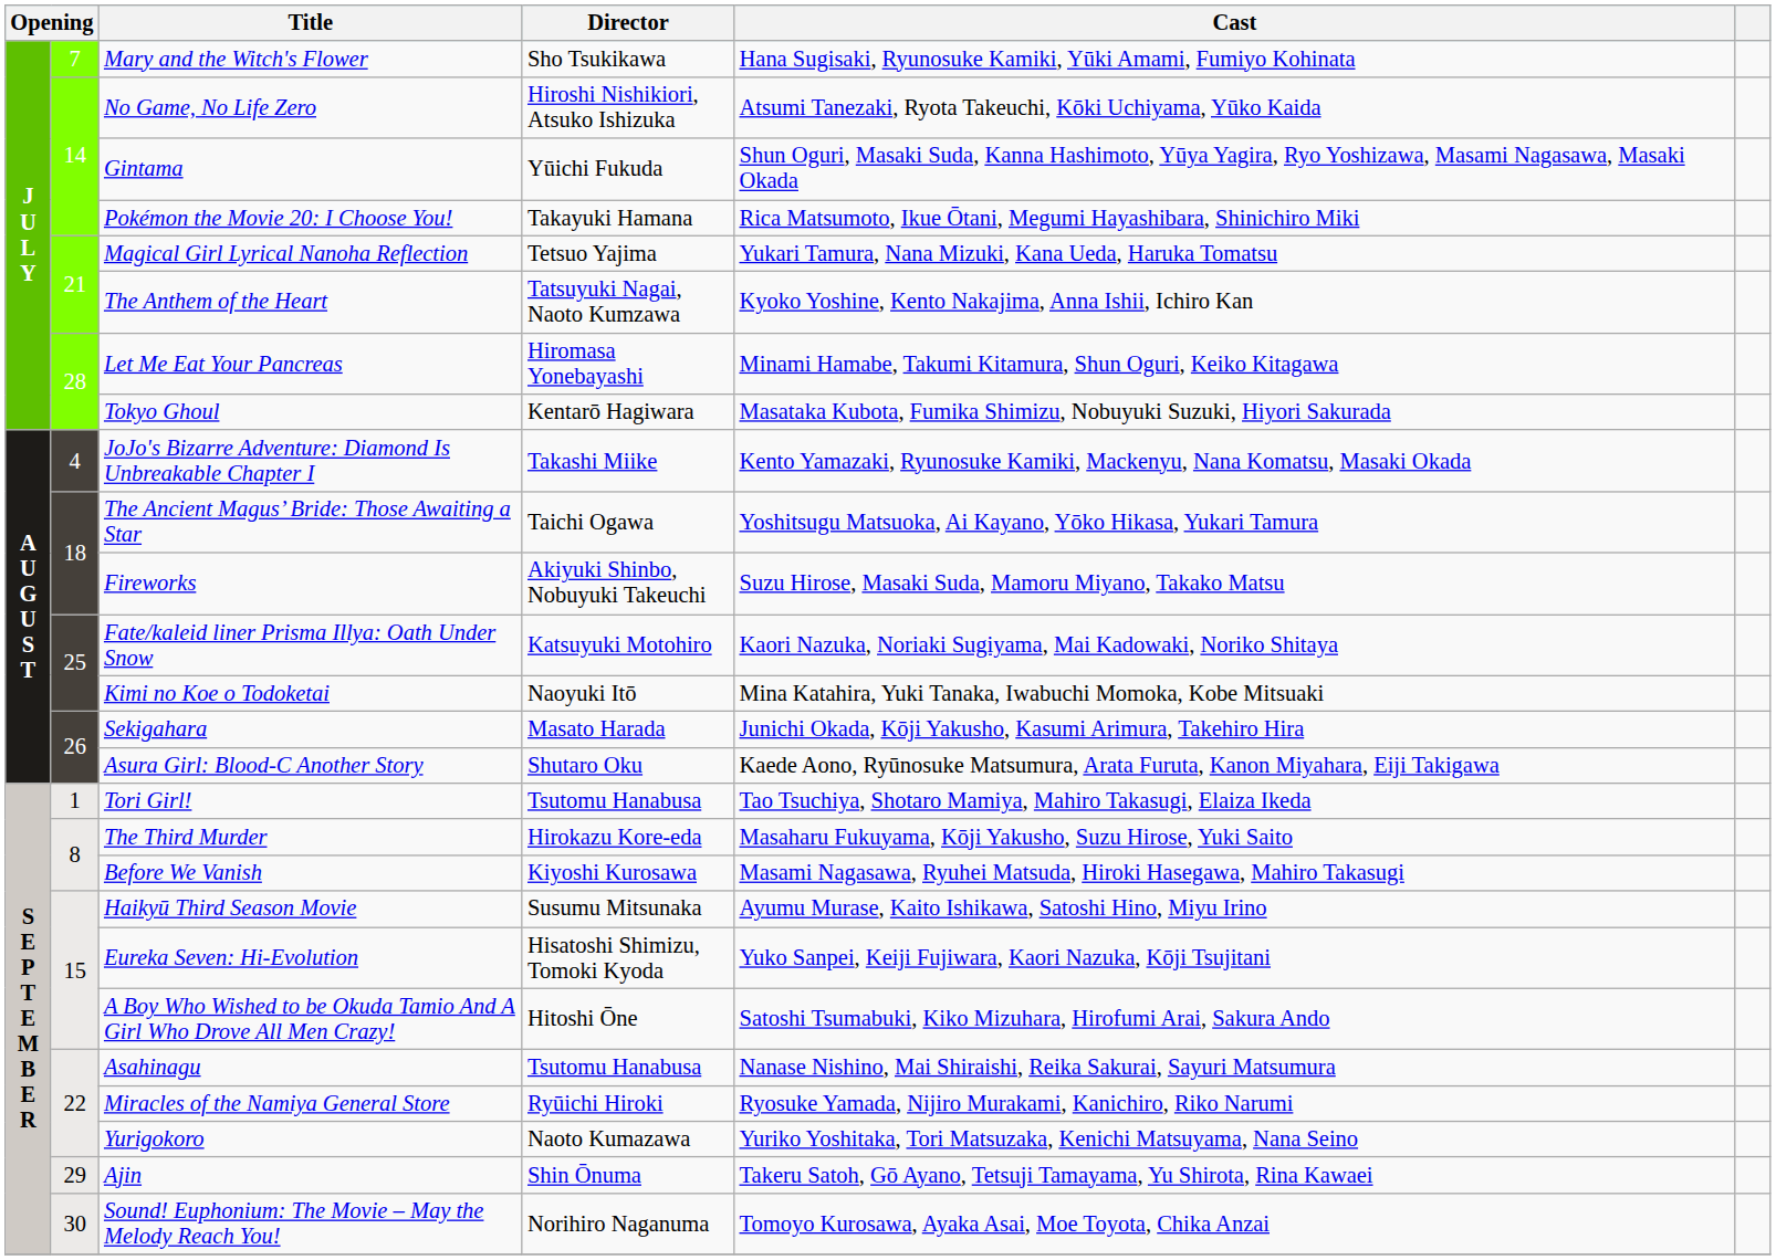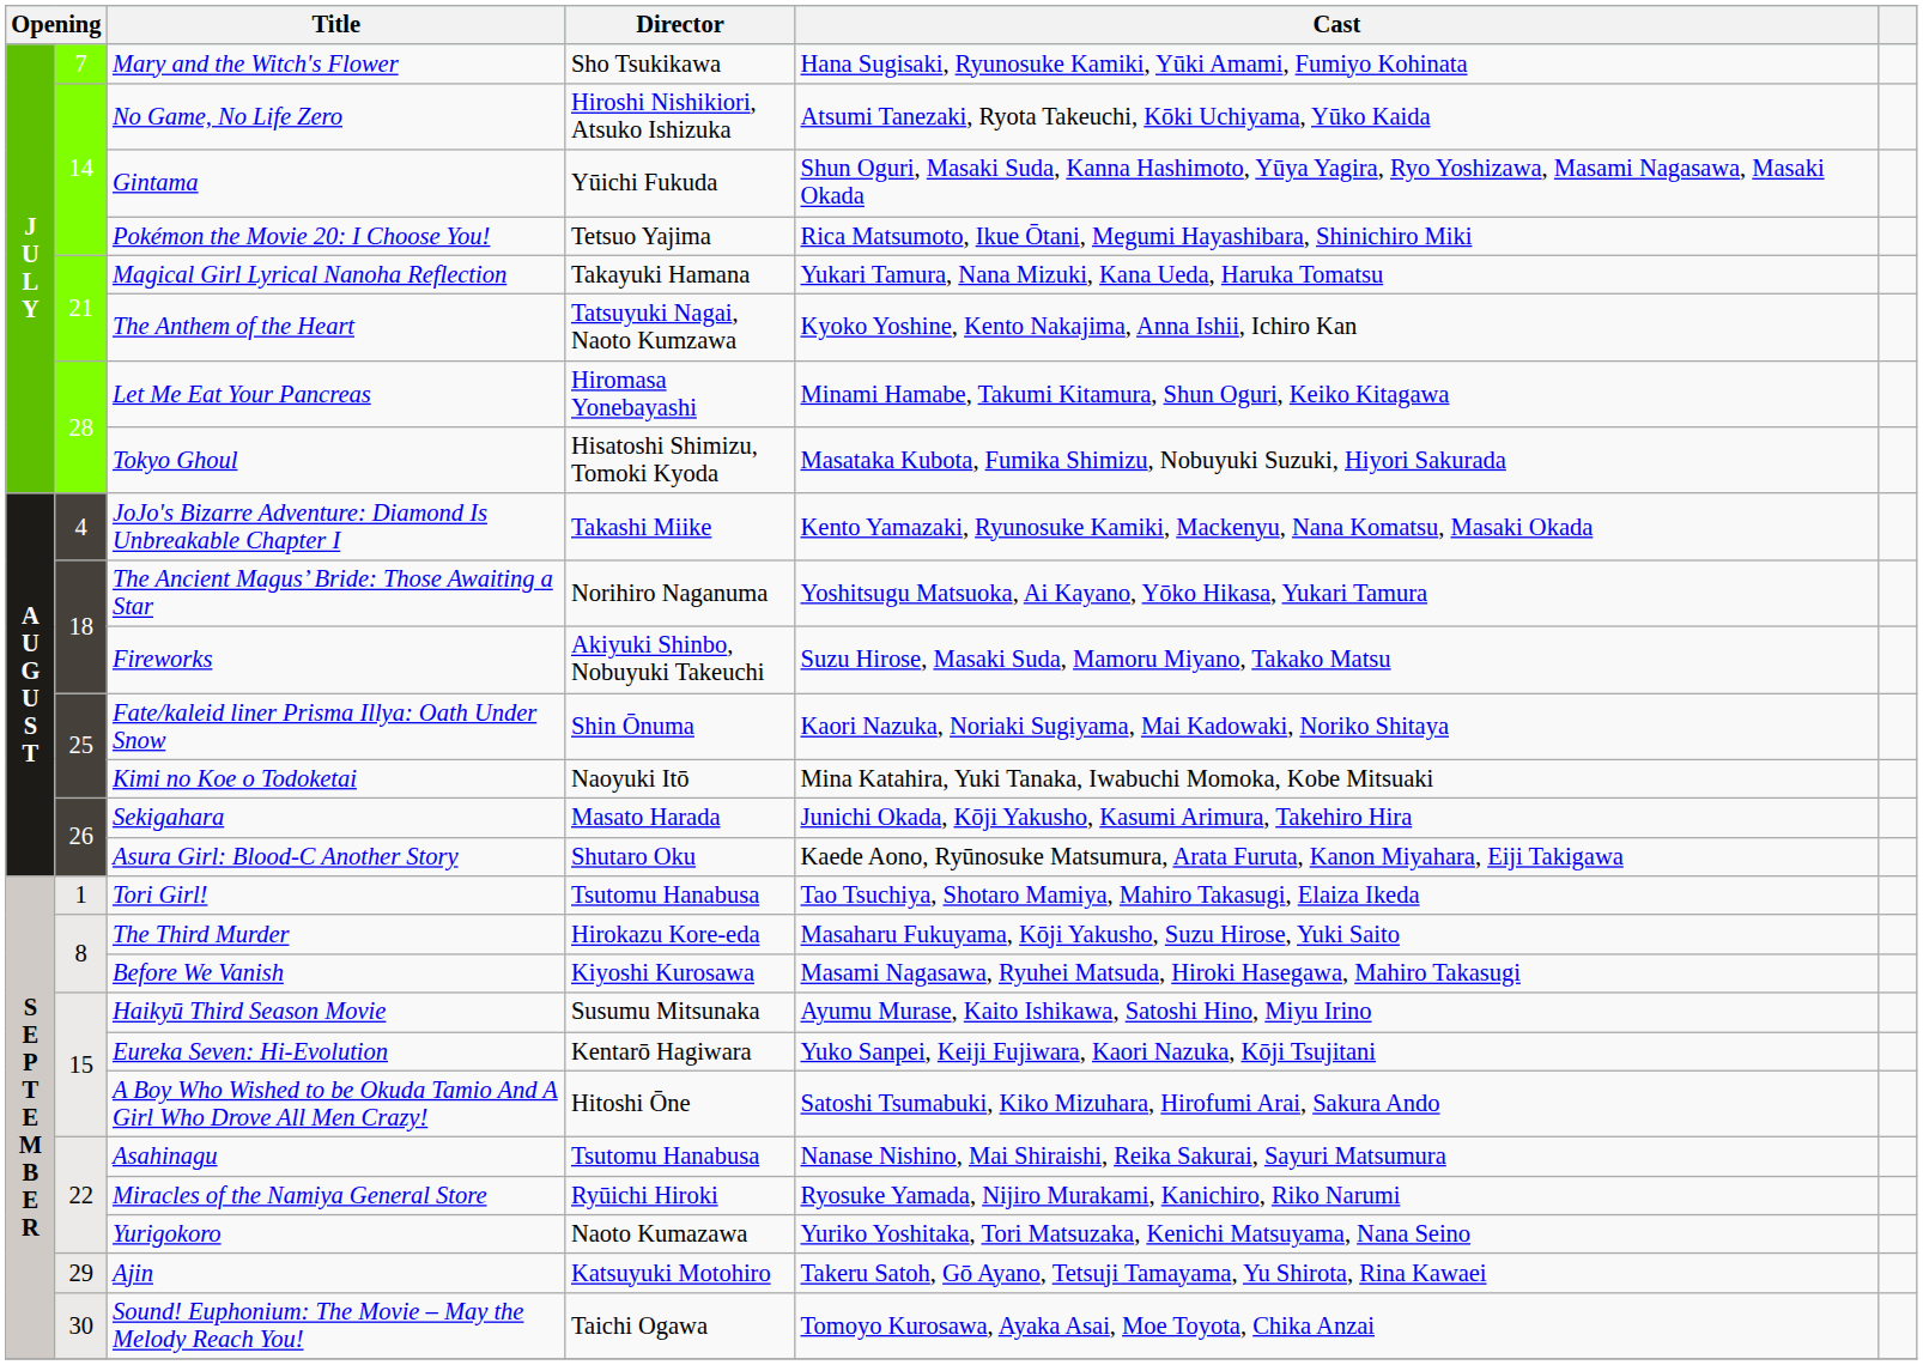Pokémon the Movie 20: I Choose You! | Director: Takayuki Hamana -> Tetsuo Yajima
Magical Girl Lyrical Nanoha Reflection | Director: Tetsuo Yajima -> Takayuki Hamana
Tokyo Ghoul | Director: Kentarō Hagiwara -> Hisatoshi Shimizu, Tomoki Kyoda
The Ancient Magus’ Bride: Those Awaiting a Star | Director: Taichi Ogawa -> Norihiro Naganuma
Fate/kaleid liner Prisma Illya: Oath Under Snow | Director: Katsuyuki Motohiro -> Shin Ōnuma
Eureka Seven: Hi-Evolution | Director: Hisatoshi Shimizu, Tomoki Kyoda -> Kentarō Hagiwara
Ajin | Director: Shin Ōnuma -> Katsuyuki Motohiro
Sound! Euphonium: The Movie – May the Melody Reach You! | Director: Norihiro Naganuma -> Taichi Ogawa
